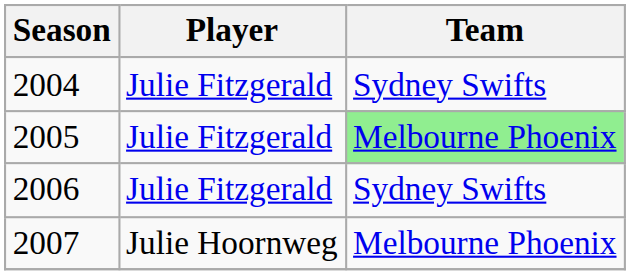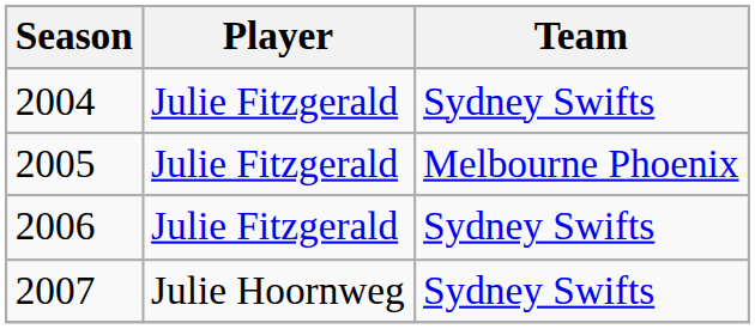2005 | Team: lightgreen background -> no background
2007 | Team: Melbourne Phoenix -> Sydney Swifts
